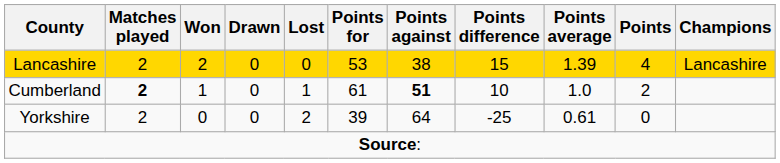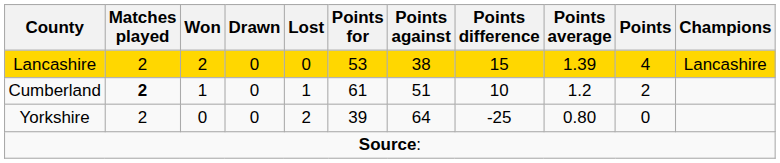Cumberland | Points against: bold -> normal
Cumberland | Points average: 1.0 -> 1.2
Yorkshire | Points average: 0.61 -> 0.80
